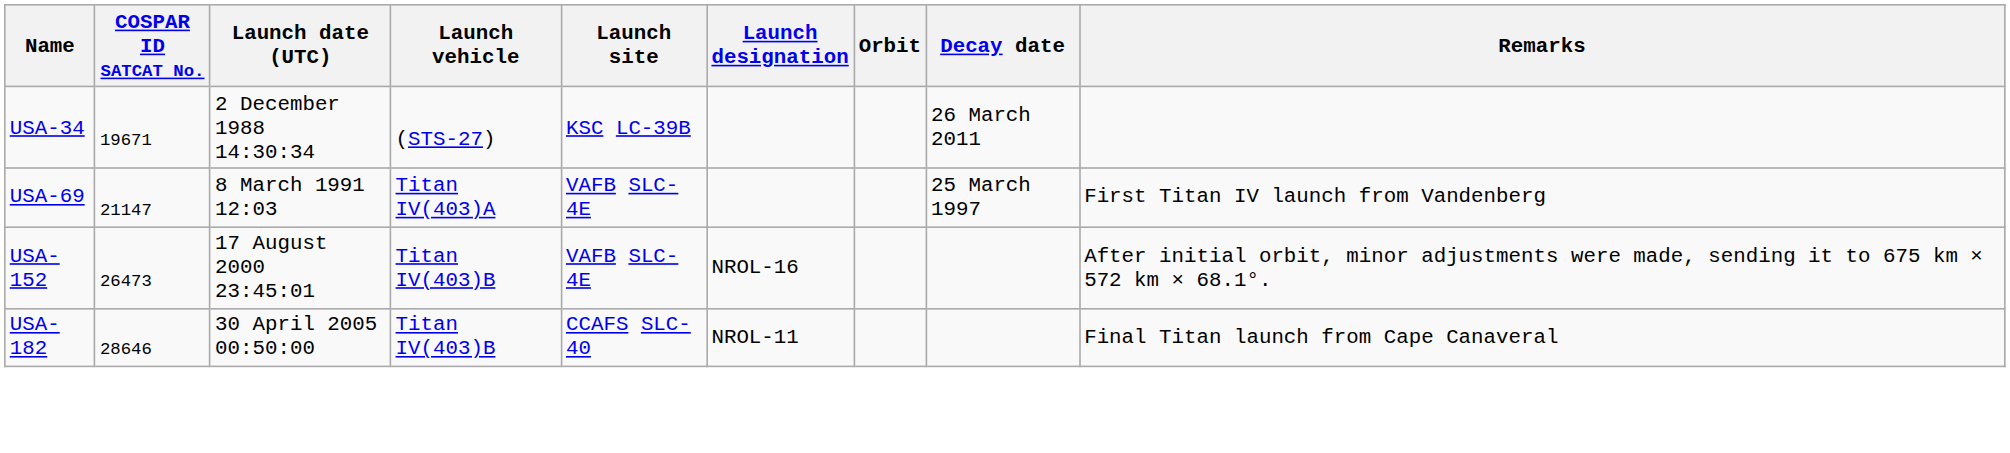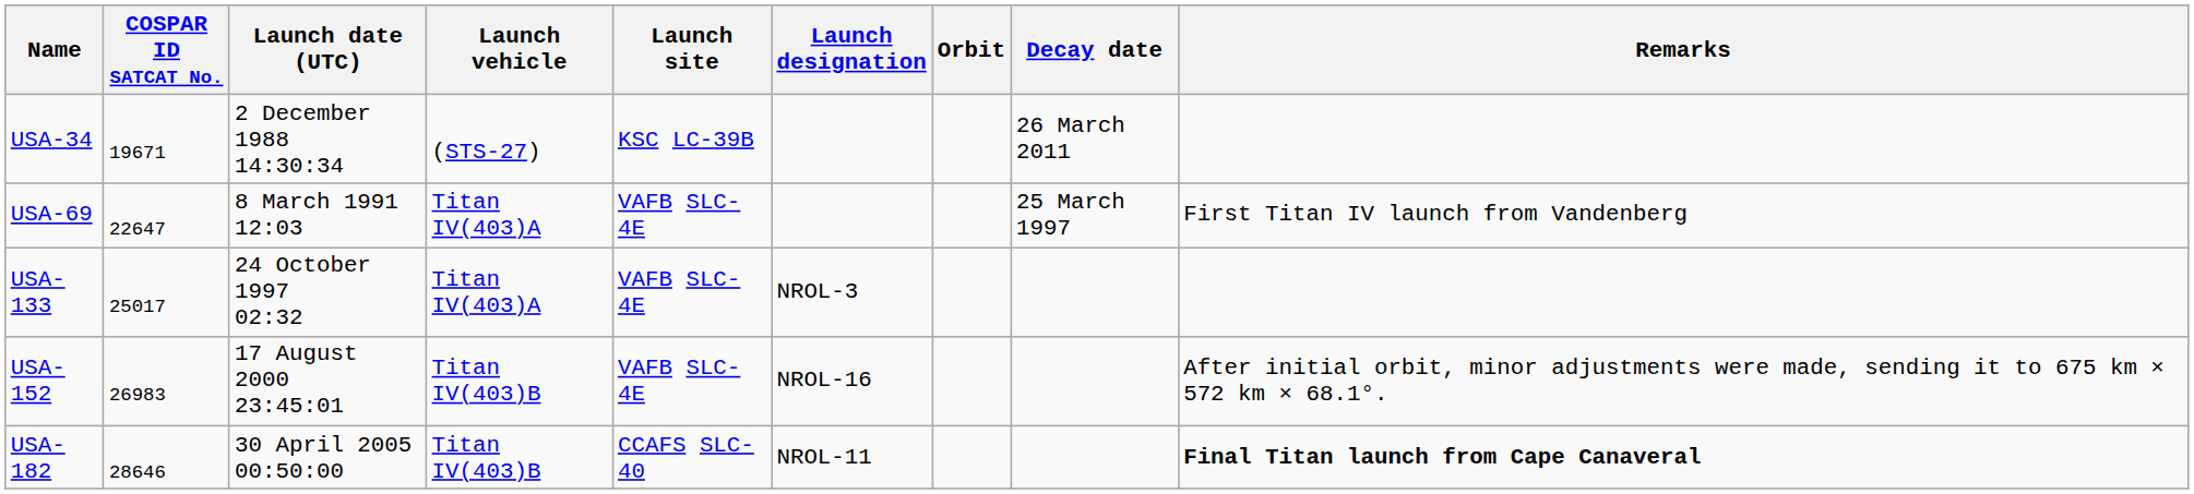USA-69 | COSPAR ID SATCAT No.: 21147 -> 22647
+ row: USA-133 | 25017 | 24 October 1997 02:32 | Titan IV(403)A | VAFB SLC-4E | NROL-3
USA-152 | COSPAR ID SATCAT No.: 26473 -> 26983
USA-182 | Remarks: normal -> bold
